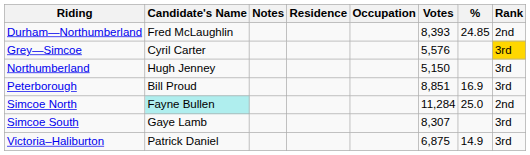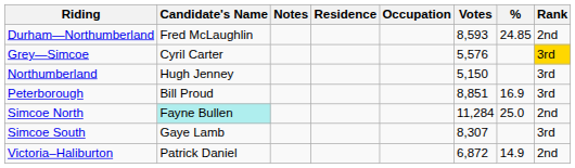Durham—Northumberland | Votes: 8,393 -> 8,593
Victoria–Haliburton | Votes: 6,875 -> 6,872
Victoria–Haliburton | Rank: 3rd -> 2nd
